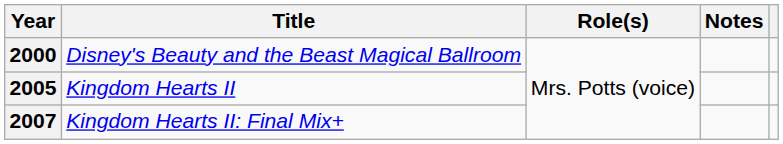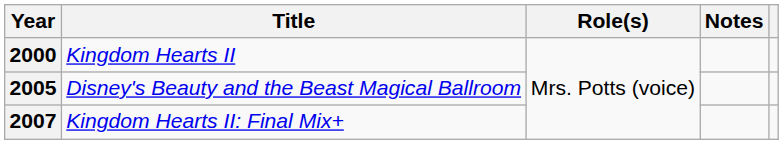2000 | Title: Disney's Beauty and the Beast Magical Ballroom -> Kingdom Hearts II
2005 | Title: Kingdom Hearts II -> Disney's Beauty and the Beast Magical Ballroom
